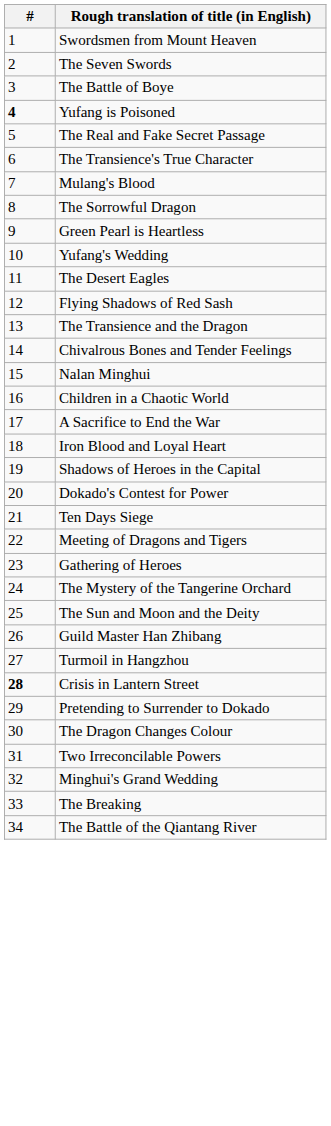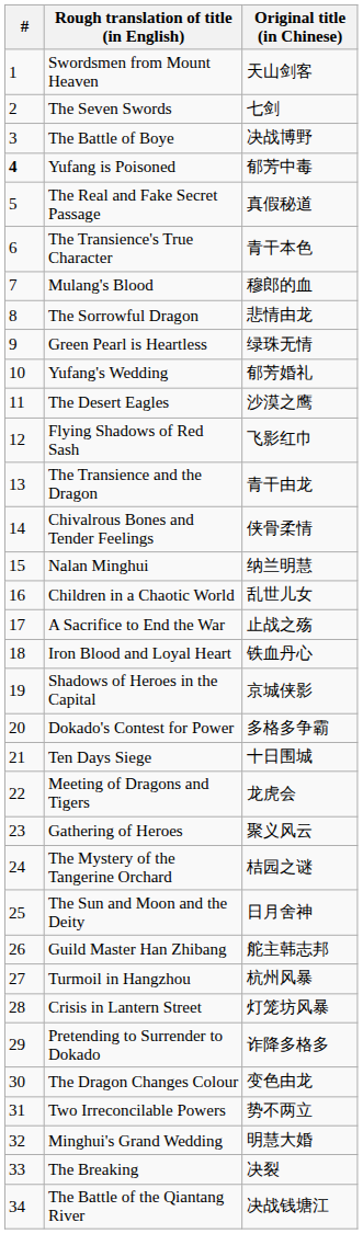+ column: Original title (in Chinese) | 天山剑客 | 七剑 | 决战博野 | 郁芳中毒 | 真假秘道 | 青干本色 | 穆郎的血 | 悲情由龙 | 绿珠无情 | 郁芳婚礼 | 沙漠之鹰 | 飞影红巾 | 青干由龙 | 侠骨柔情 | 纳兰明慧 | 乱世儿女 | 止战之殇 | 铁血丹心 | 京城侠影 | 多格多争霸 | 十日围城 | 龙虎会 | 聚义风云 | 桔园之谜 | 日月舍神 | 舵主韩志邦 | 杭州风暴 | 灯笼坊风暴 | 诈降多格多 | 变色由龙 | 势不两立 | 明慧大婚 | 决裂 | 决战钱塘江
Crisis in Lantern Street | #: bold -> normal
